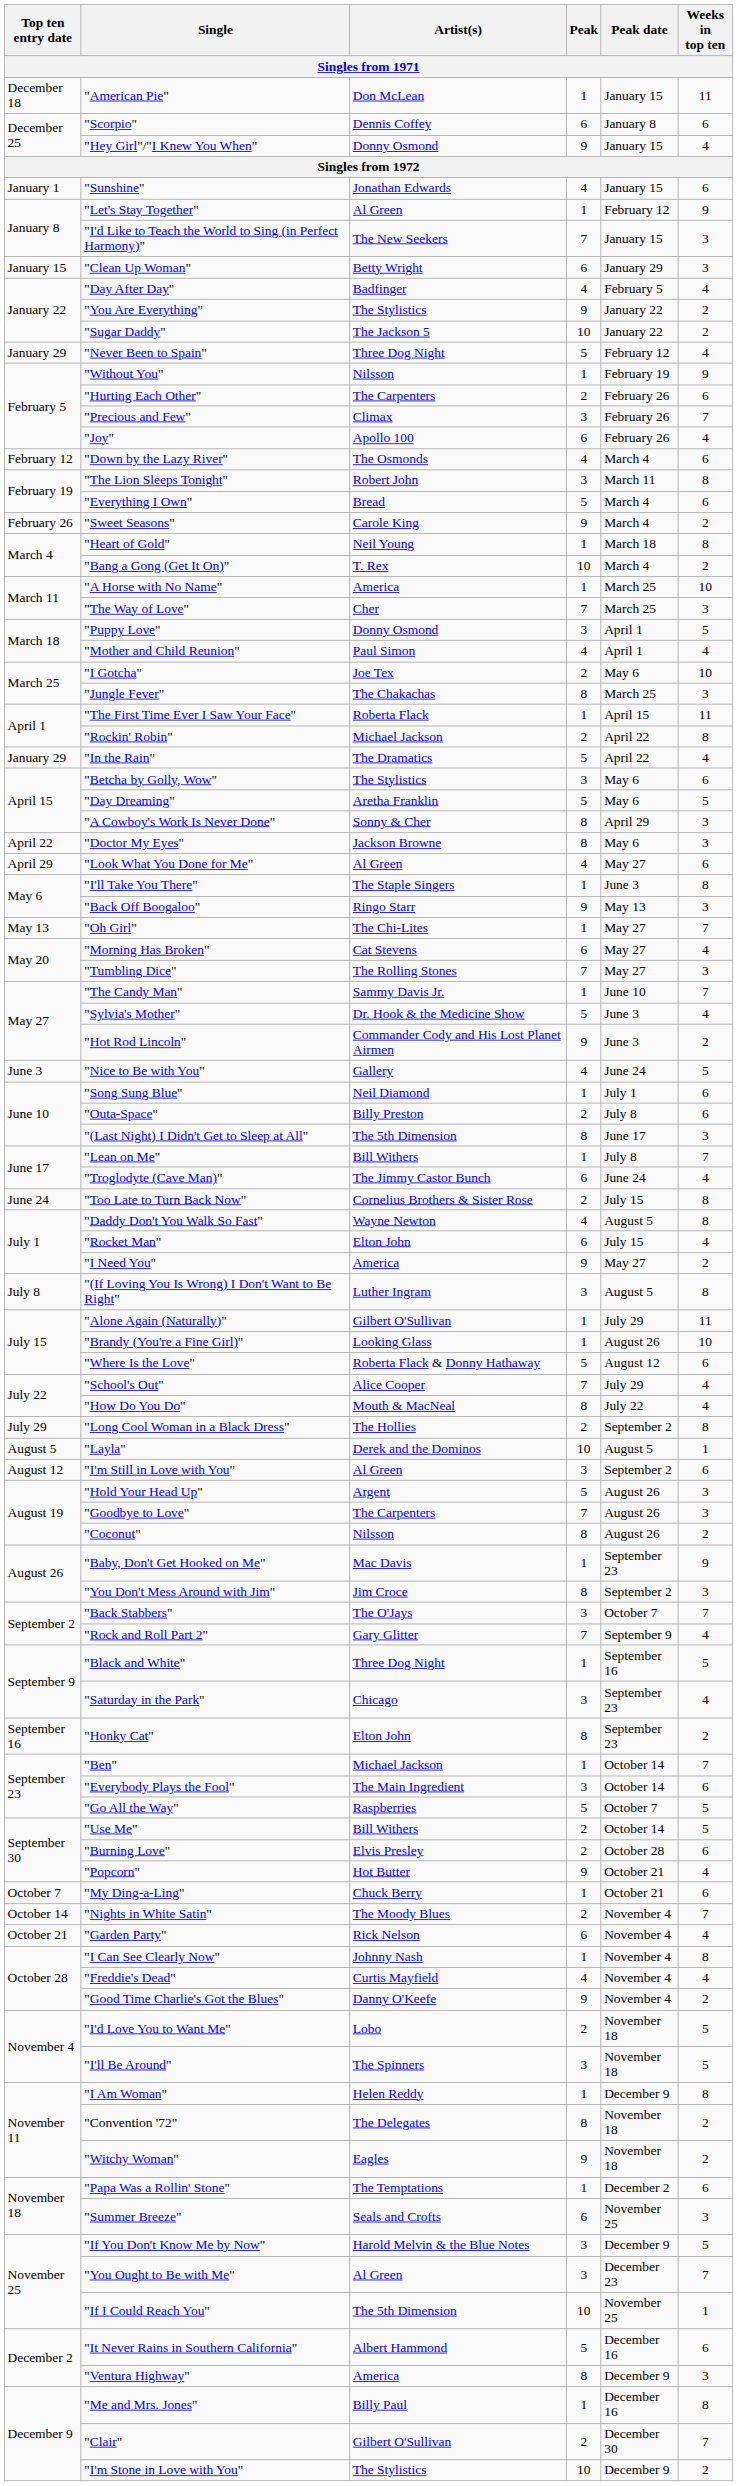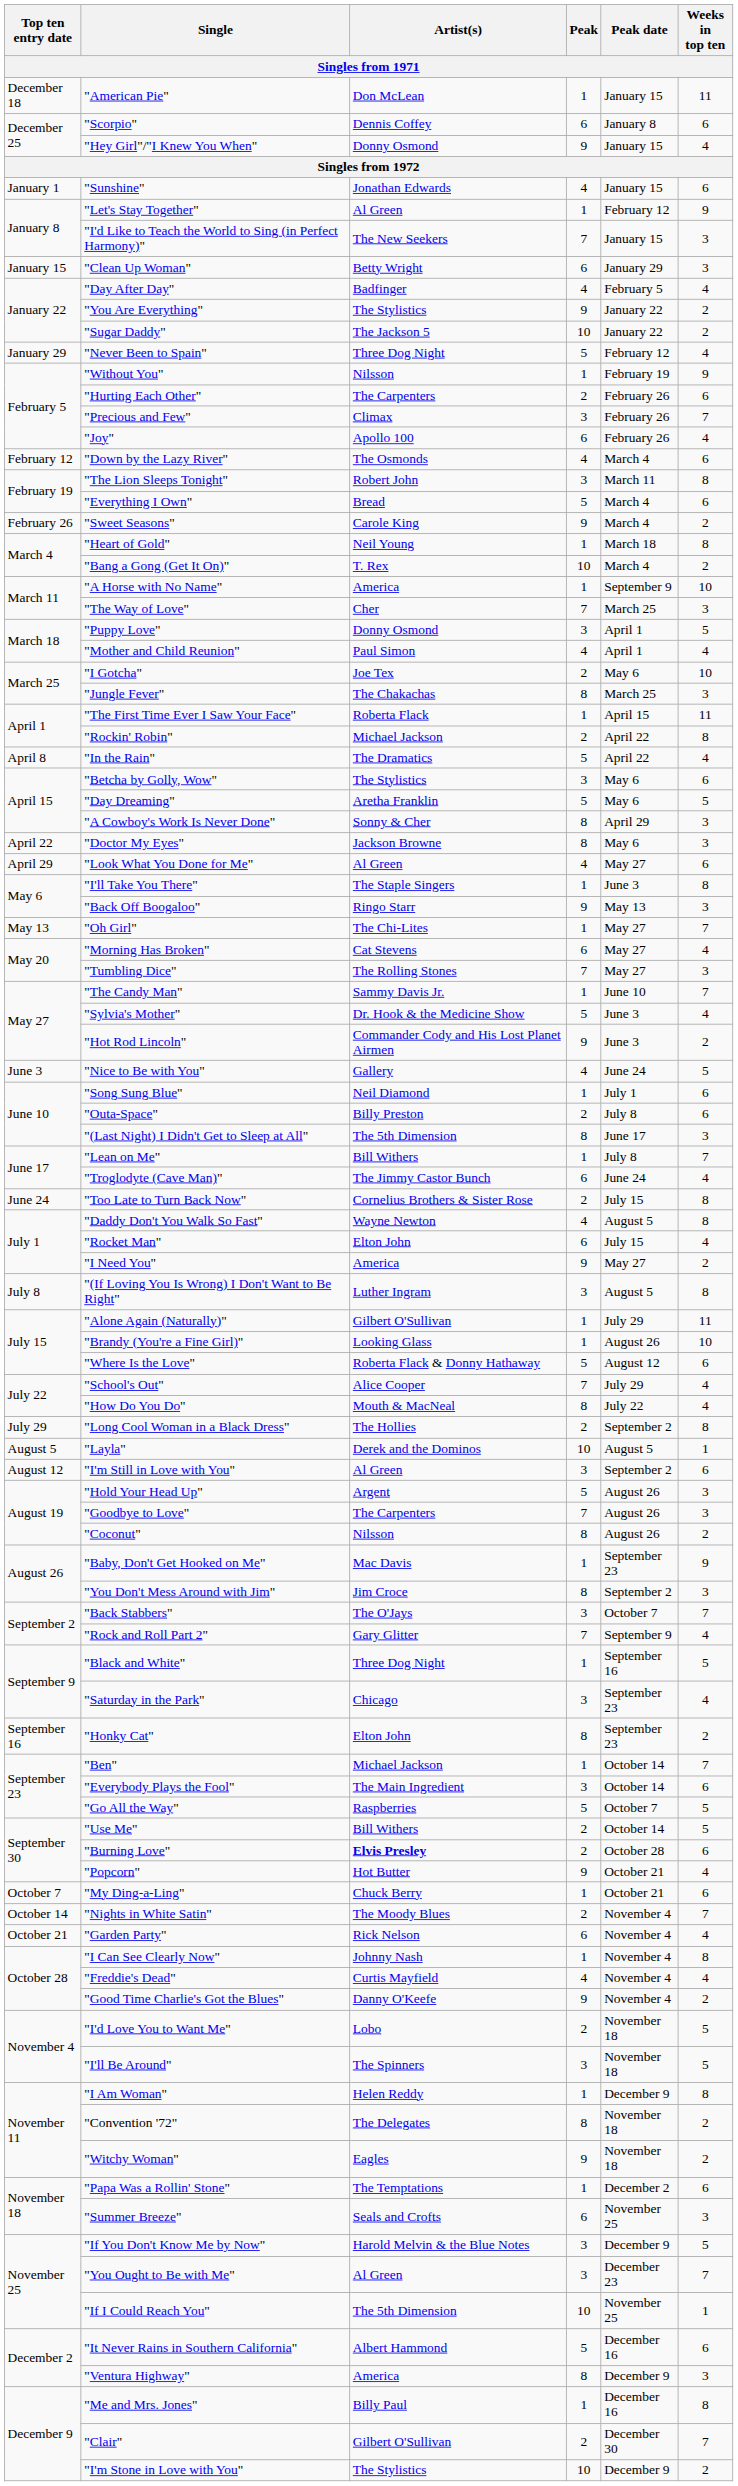"A Horse with No Name" | Peak date: March 25 -> September 9
"In the Rain" | Top ten entry date: January 29 -> April 8
"Burning Love" | Artist(s): normal -> bold
